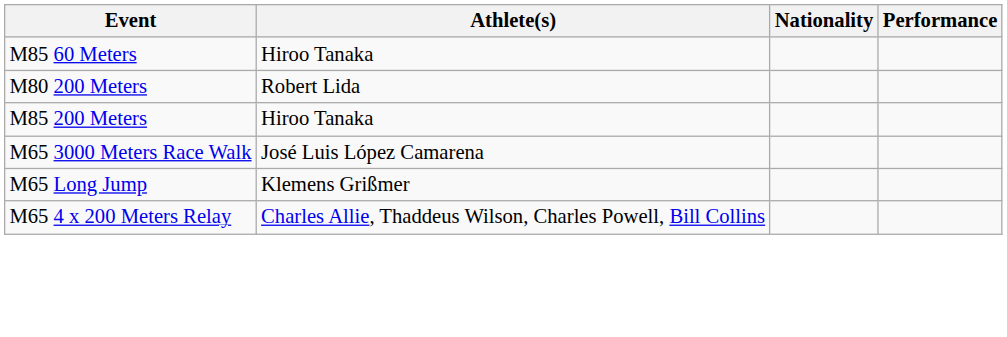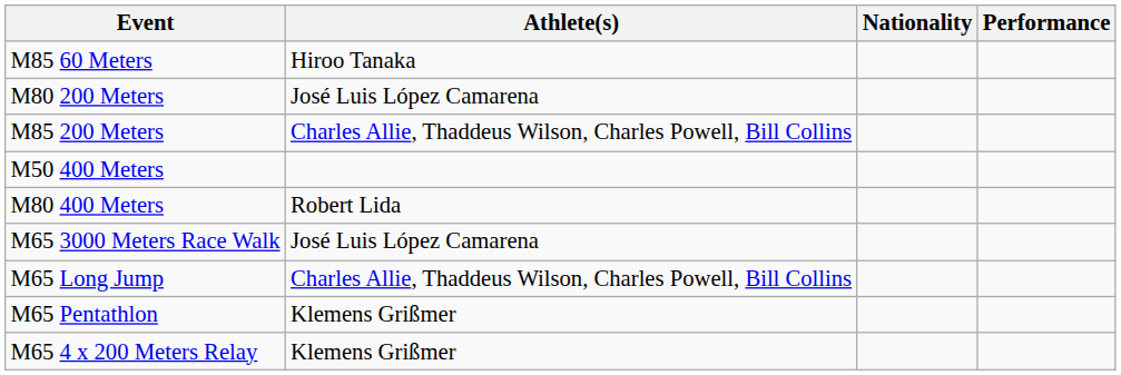M80 200 Meters | Athlete(s): Robert Lida -> José Luis López Camarena
M85 200 Meters | Athlete(s): Hiroo Tanaka -> Charles Allie, Thaddeus Wilson, Charles Powell, Bill Collins
+ row: M50 400 Meters
+ row: M80 400 Meters | Robert Lida
M65 Long Jump | Athlete(s): Klemens Grißmer -> Charles Allie, Thaddeus Wilson, Charles Powell, Bill Collins
+ row: M65 Pentathlon | Klemens Grißmer
M65 4 x 200 Meters Relay | Athlete(s): Charles Allie, Thaddeus Wilson, Charles Powell, Bill Collins -> Klemens Grißmer
